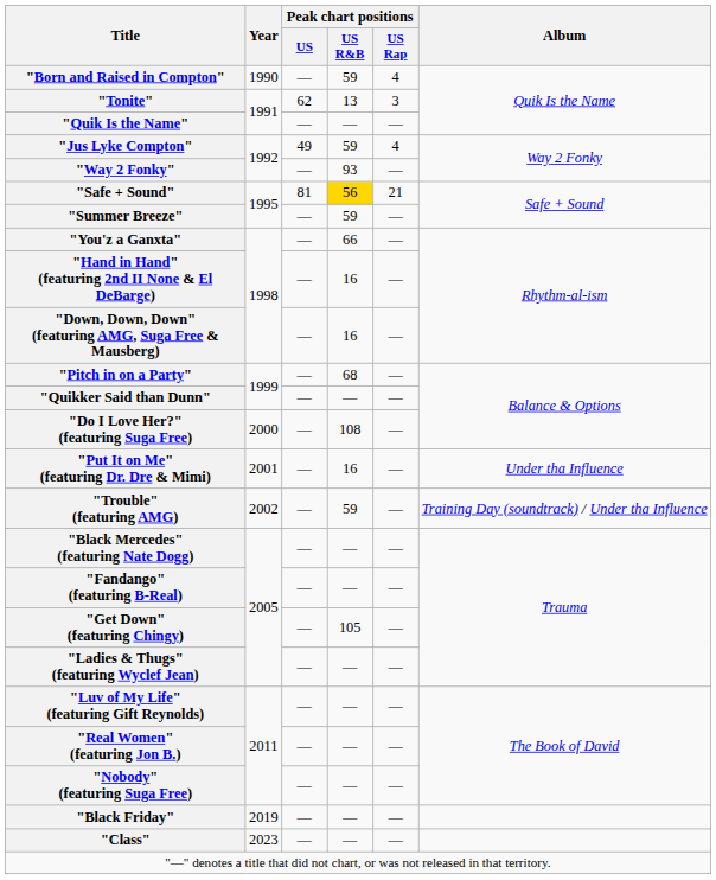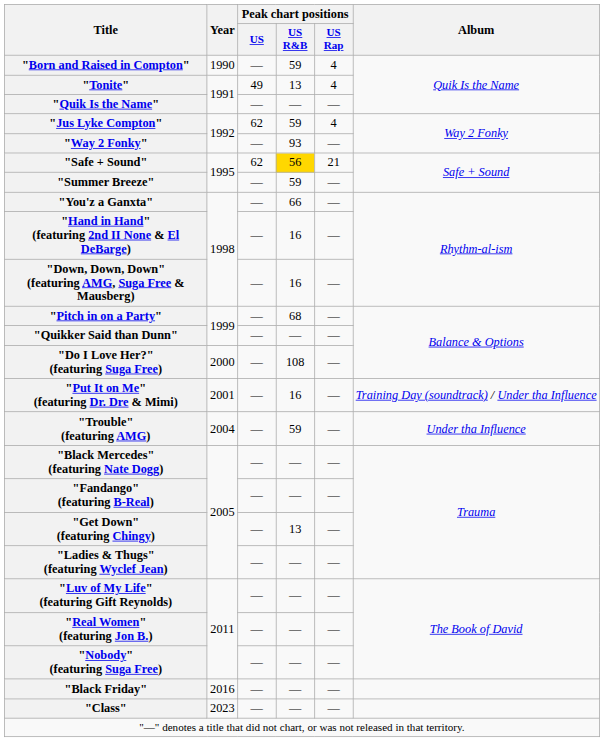"Tonite" | Peak chart positions / US: 62 -> 49
"Tonite" | Peak chart positions / US Rap: 3 -> 4
"Jus Lyke Compton" | Peak chart positions / US: 49 -> 62
"Safe + Sound" | Peak chart positions / US: 81 -> 62
"Put It on Me" (featuring Dr. Dre & Mimi) | Album: Under tha Influence -> Training Day (soundtrack) / Under tha Influence
"Trouble" (featuring AMG) | Year: 2002 -> 2004
"Trouble" (featuring AMG) | Album: Training Day (soundtrack) / Under tha Influence -> Under tha Influence
"Get Down" (featuring Chingy) | Peak chart positions / US R&B: 105 -> 13
"Black Friday" | Year: 2019 -> 2016
